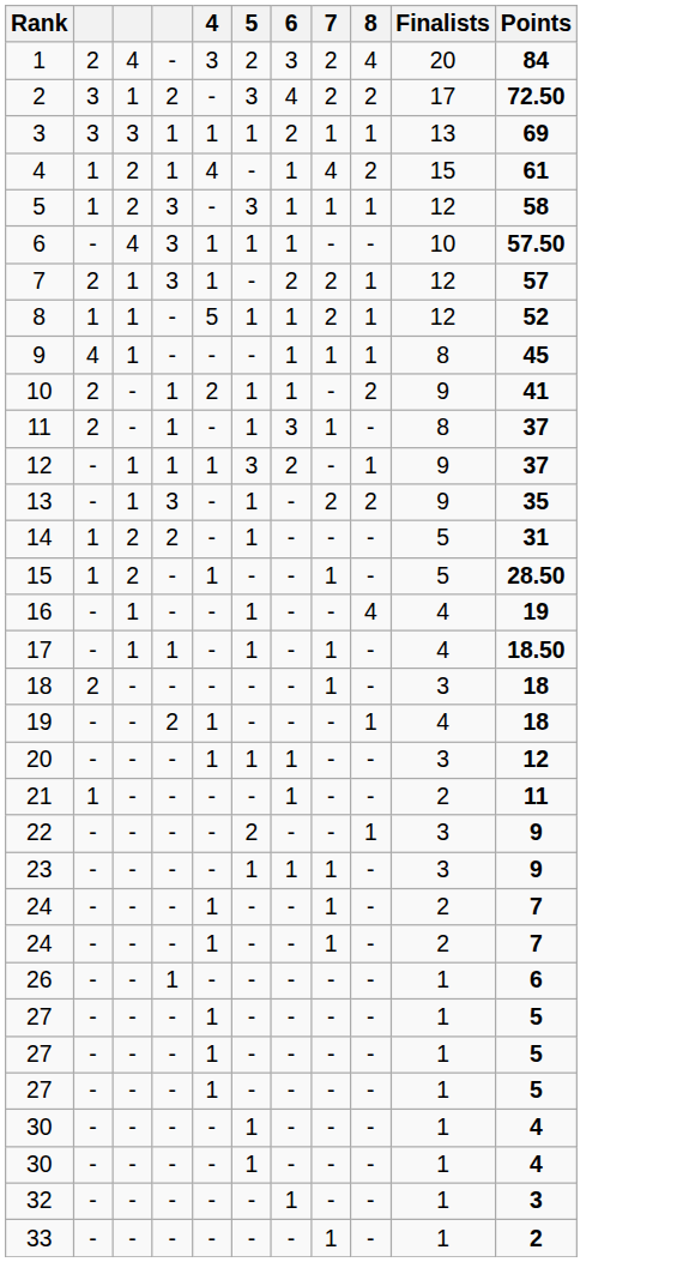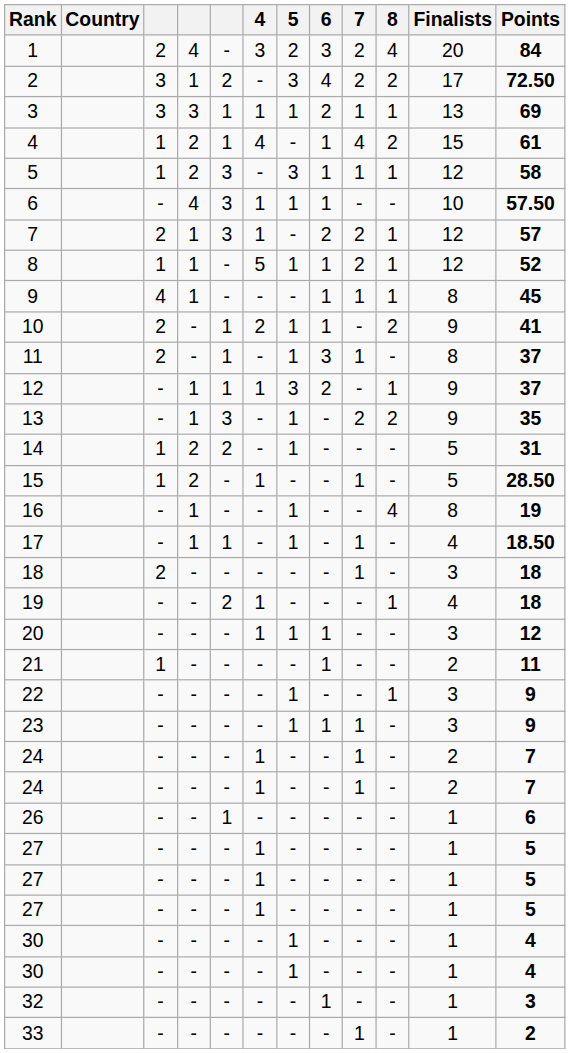+ column: Country
16 | Finalists: 4 -> 8
22 | 5: 2 -> 1
